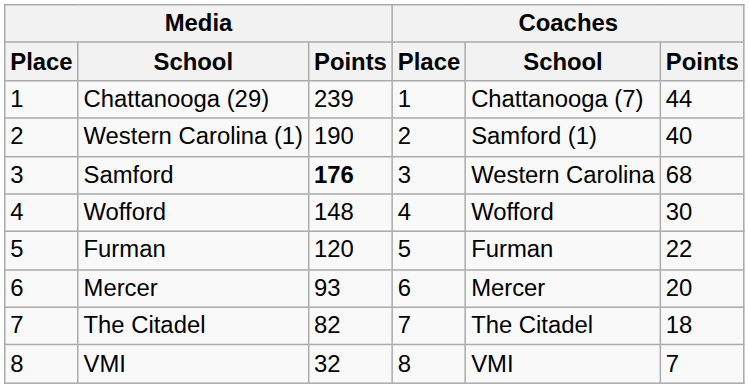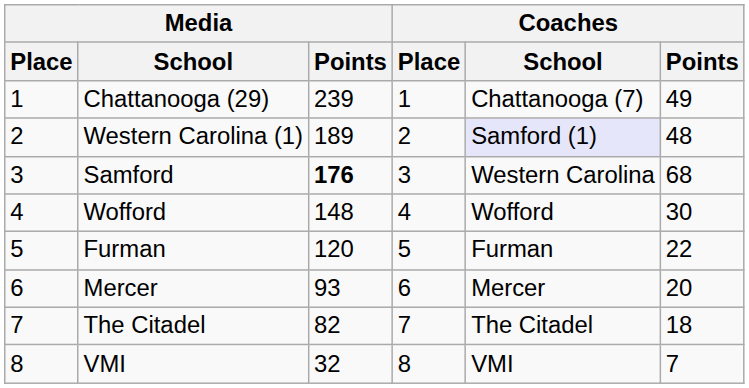Chattanooga (29) | Coaches / Points: 44 -> 49
Western Carolina (1) | Media / Points: 190 -> 189
Western Carolina (1) | Coaches / School: no background -> lavender background
Western Carolina (1) | Coaches / Points: 40 -> 48
